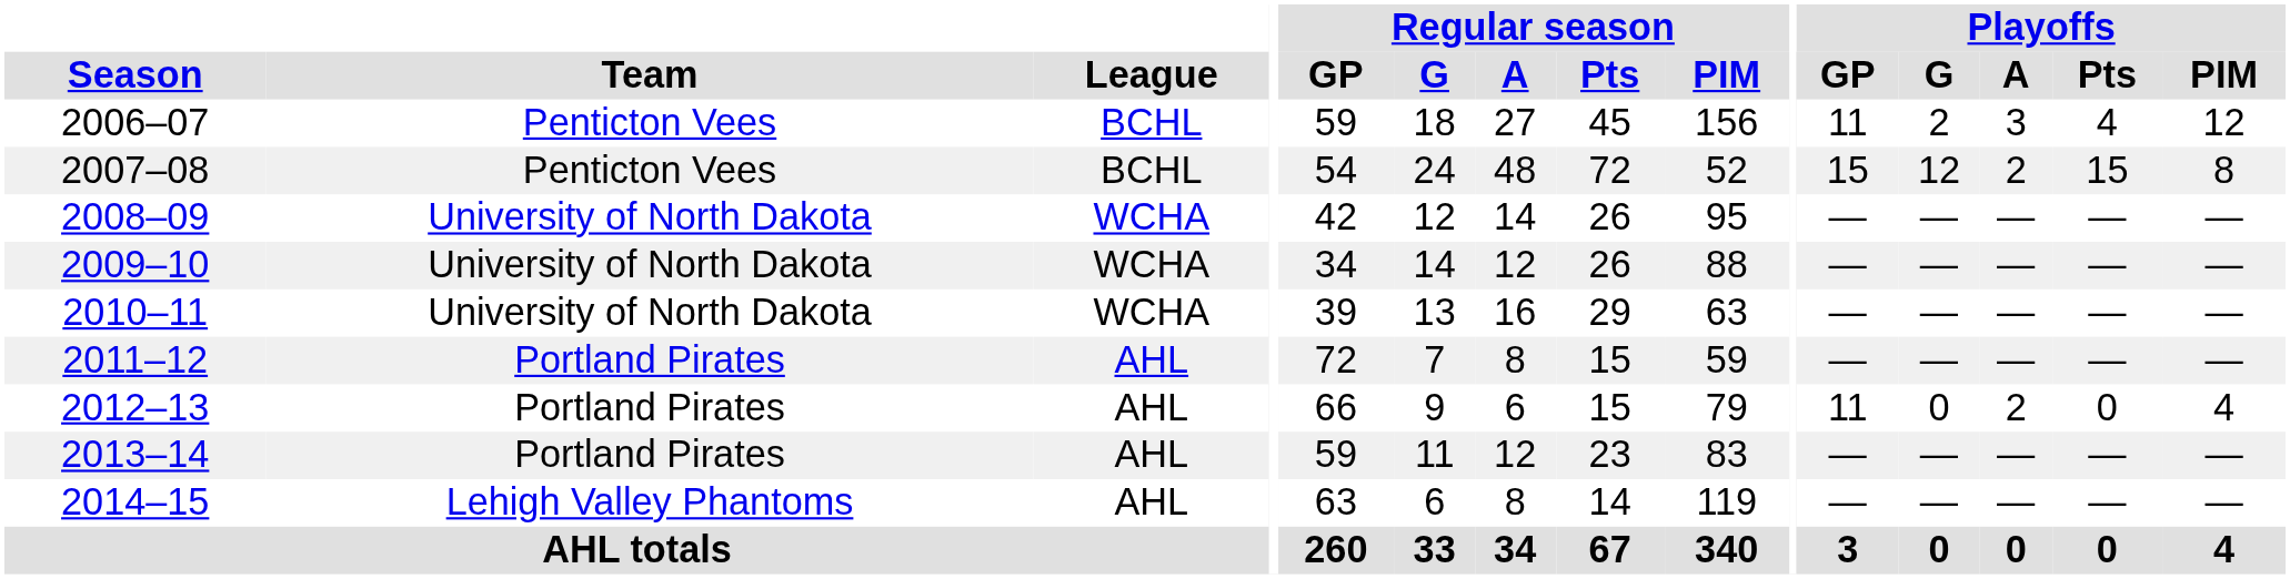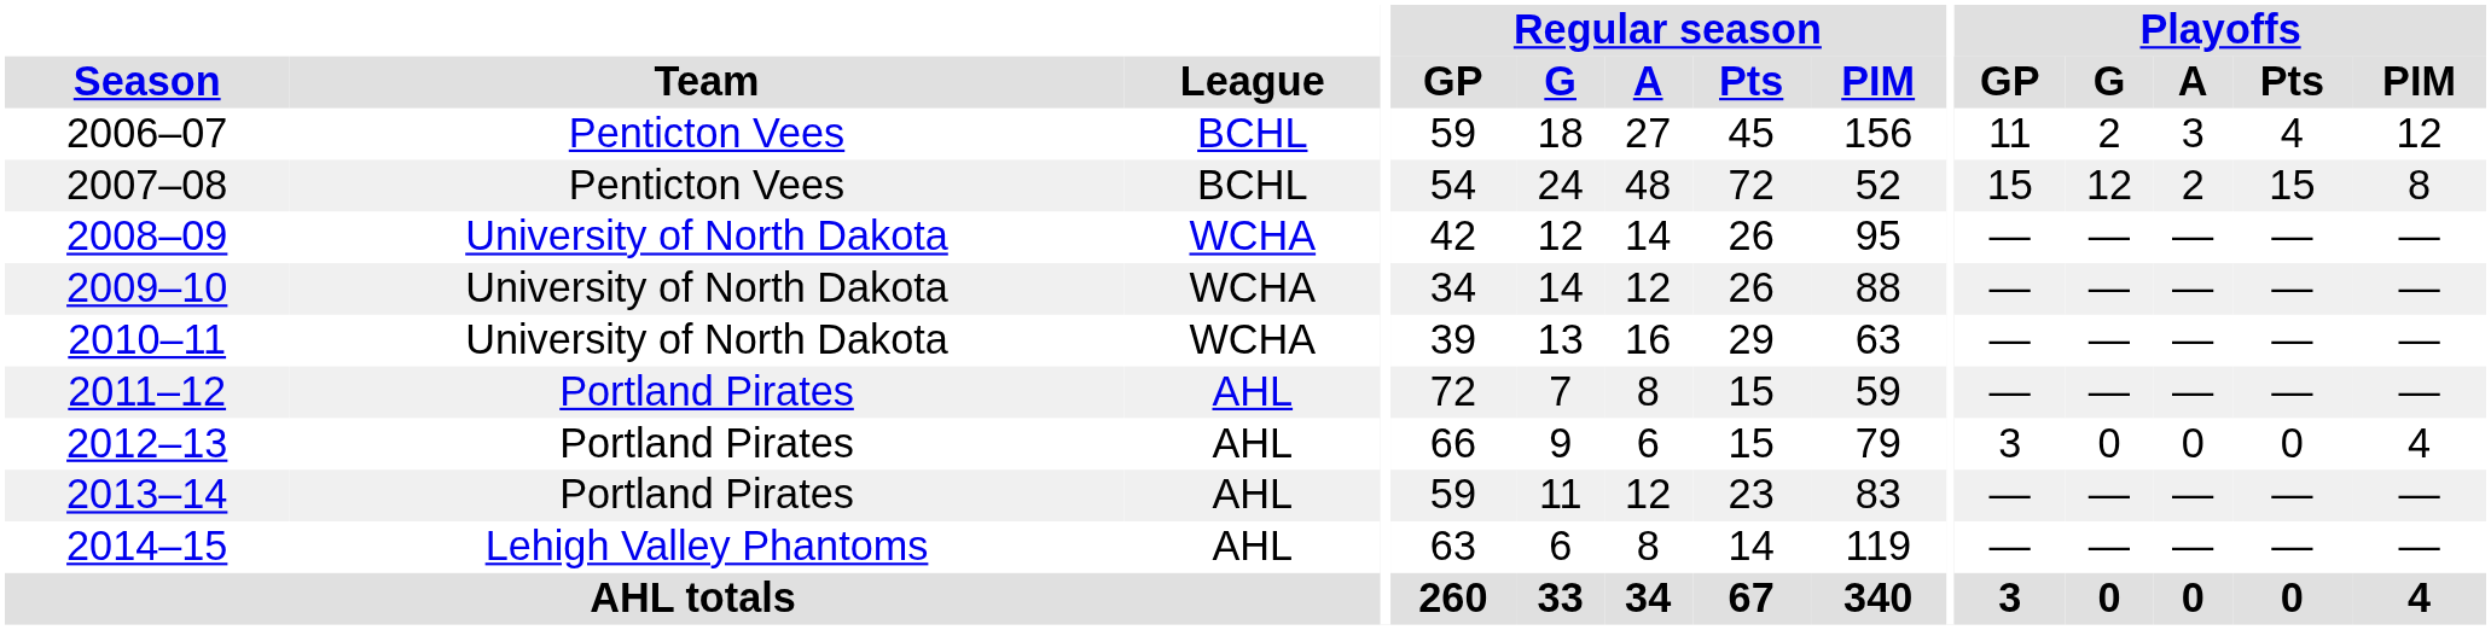2012–13 | Playoffs / GP: 11 -> 3
2012–13 | Playoffs / A: 2 -> 0
